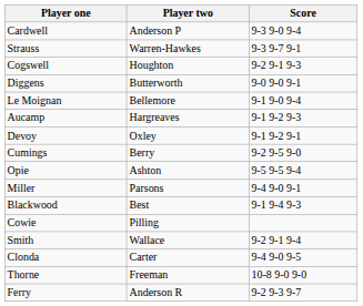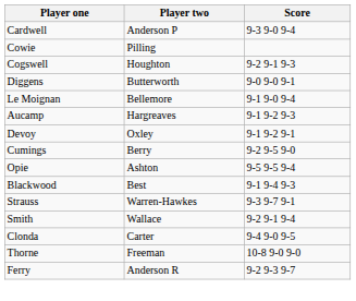rows swapped: Cowie <-> Strauss
- row: Miller | Parsons | 9-4 9-0 9-1
